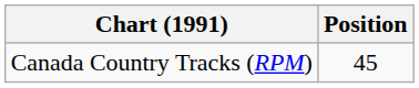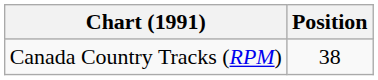Canada Country Tracks (RPM) | Position: 45 -> 38
